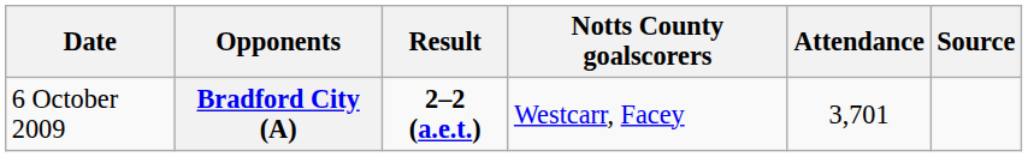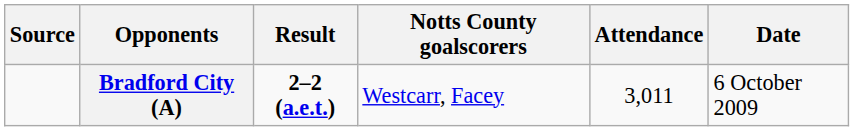columns swapped: Date <-> Source
Bradford City (A) | Attendance: 3,701 -> 3,011
